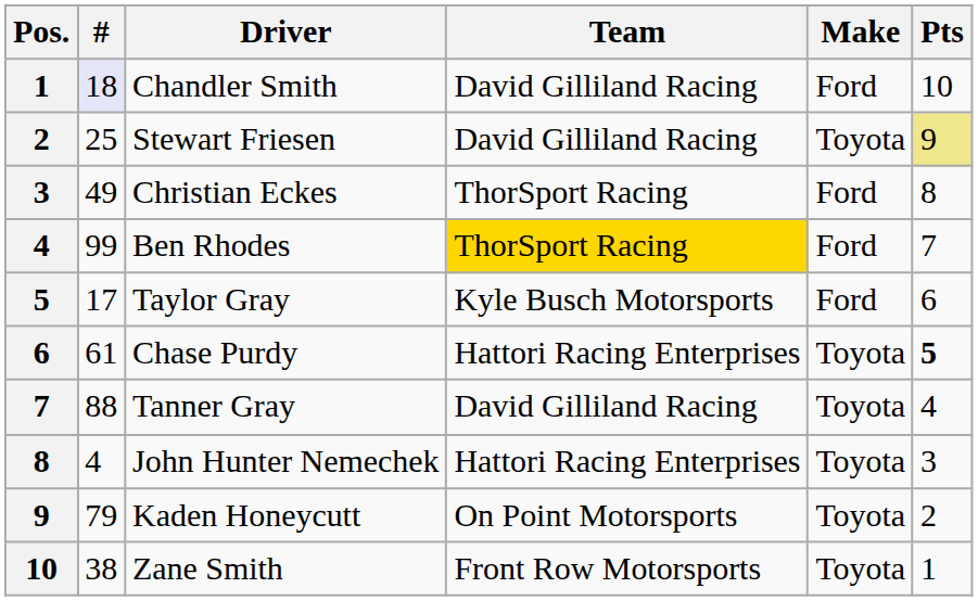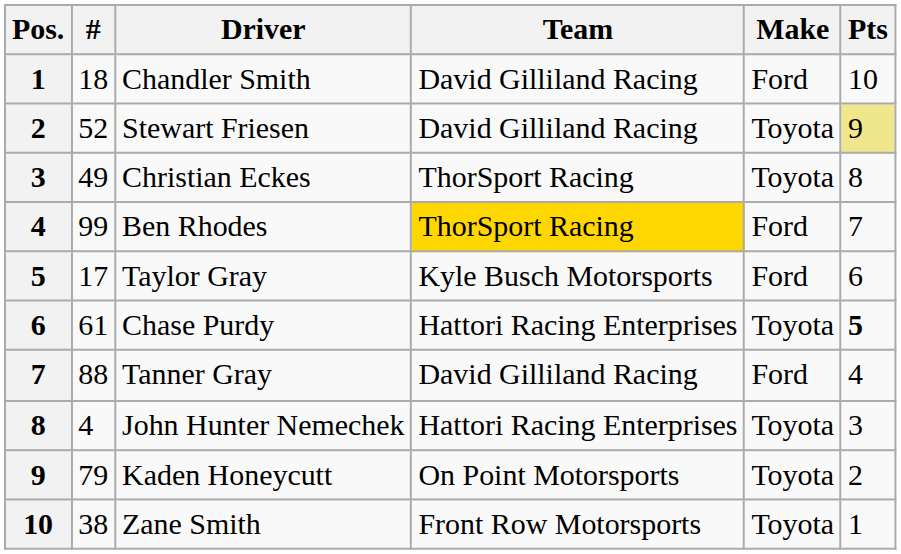Chandler Smith | #: lavender background -> no background
Stewart Friesen | #: 25 -> 52
Christian Eckes | Make: Ford -> Toyota
Tanner Gray | Make: Toyota -> Ford
